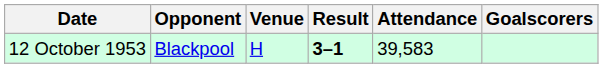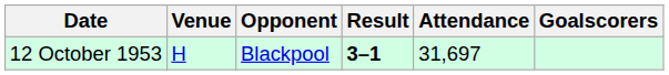columns swapped: Opponent <-> Venue
12 October 1953 | Attendance: 39,583 -> 31,697
